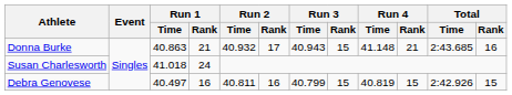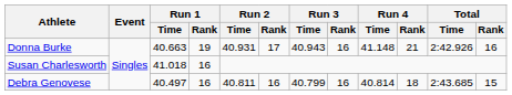Donna Burke | Run 1 / Time: 40.863 -> 40.663
Donna Burke | Run 1 / Rank: 21 -> 19
Donna Burke | Run 2 / Time: 40.932 -> 40.931
Donna Burke | Run 3 / Rank: 15 -> 16
Donna Burke | Total / Time: 2:43.685 -> 2:42.926
Susan Charlesworth | Run 1 / Rank: 24 -> 16
Debra Genovese | Run 3 / Rank: 15 -> 16
Debra Genovese | Run 4 / Time: 40.819 -> 40.814
Debra Genovese | Run 4 / Rank: 15 -> 18
Debra Genovese | Total / Time: 2:42.926 -> 2:43.685
